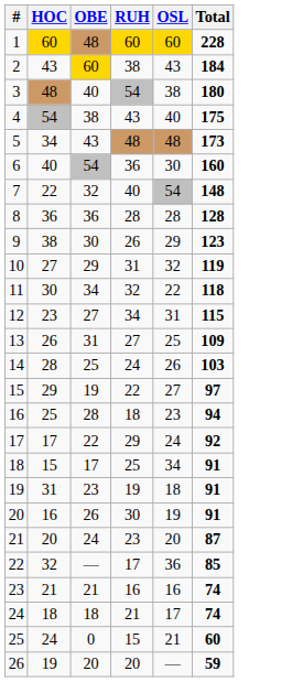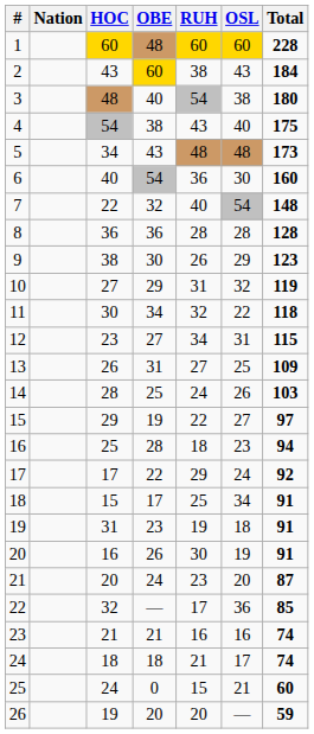+ column: Nation
